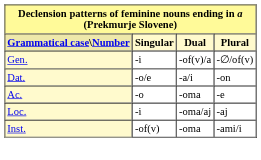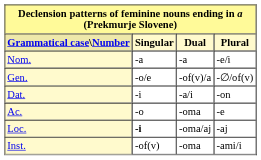+ row: Nom. | -a | -a | -e/i
Gen. | Singular: -i -> -o/e
Dat. | Singular: -o/e -> -i
Loc. | Singular: normal -> bold
